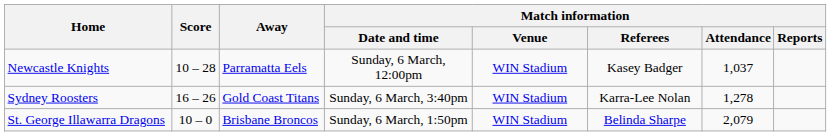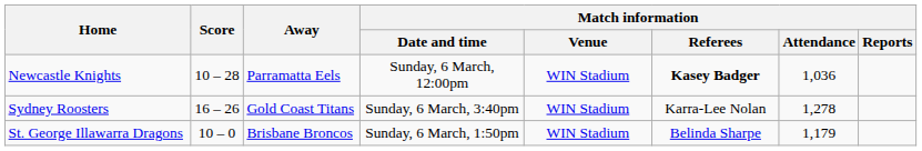Newcastle Knights | Match information / Referees: normal -> bold
Newcastle Knights | Match information / Attendance: 1,037 -> 1,036
St. George Illawarra Dragons | Match information / Attendance: 2,079 -> 1,179
